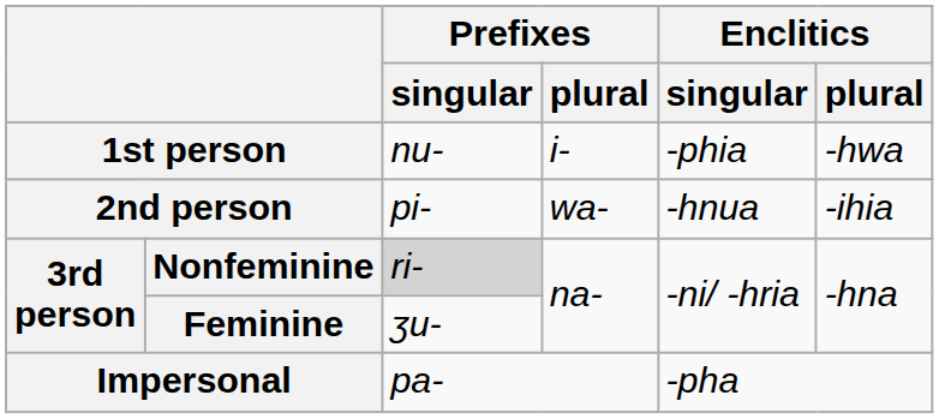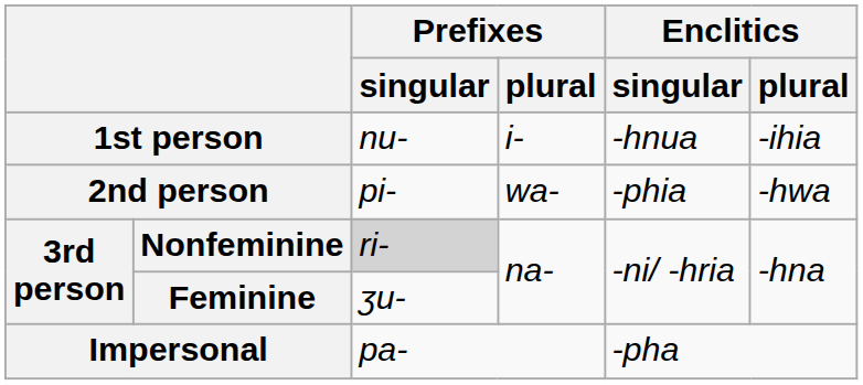1st person | Enclitics / singular: -phia -> -hnua
1st person | Enclitics / plural: -hwa -> -ihia
2nd person | Enclitics / singular: -hnua -> -phia
2nd person | Enclitics / plural: -ihia -> -hwa
